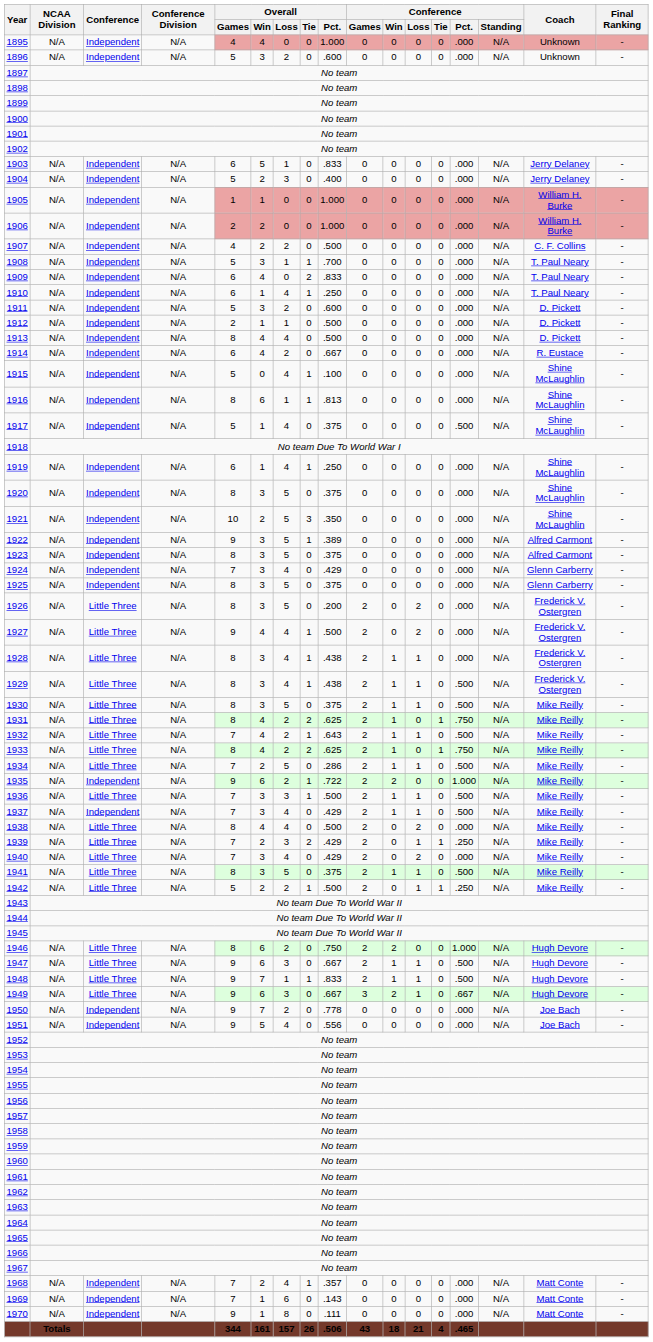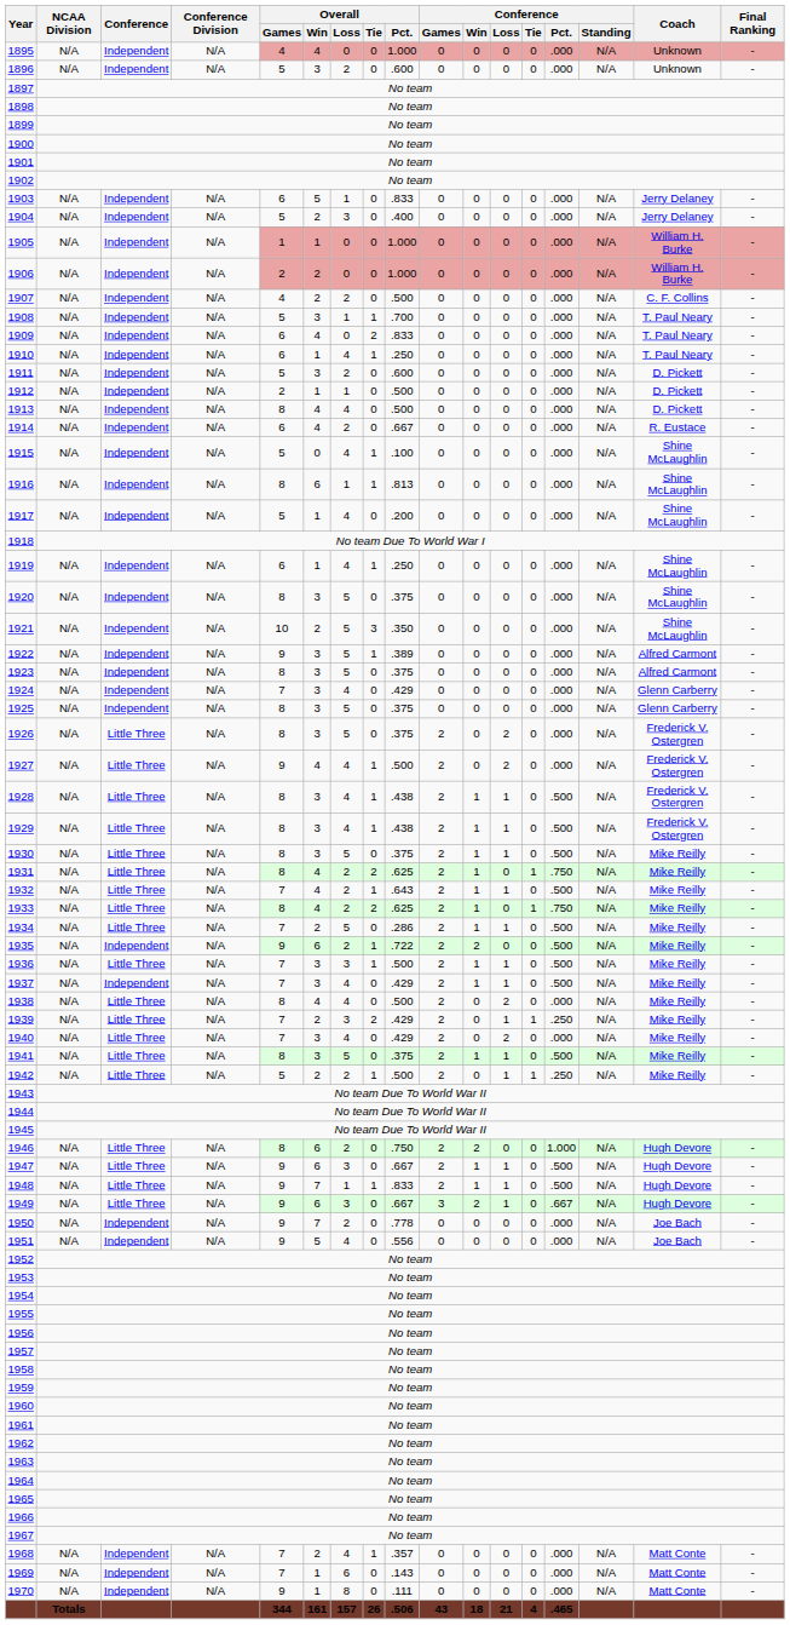1917 | Overall / Pct.: .375 -> .200
1917 | Conference / Pct.: .500 -> .000
1926 | Overall / Pct.: .200 -> .375
1928 | Conference / Pct.: .000 -> .500
1935 | Conference / Pct.: 1.000 -> .500
